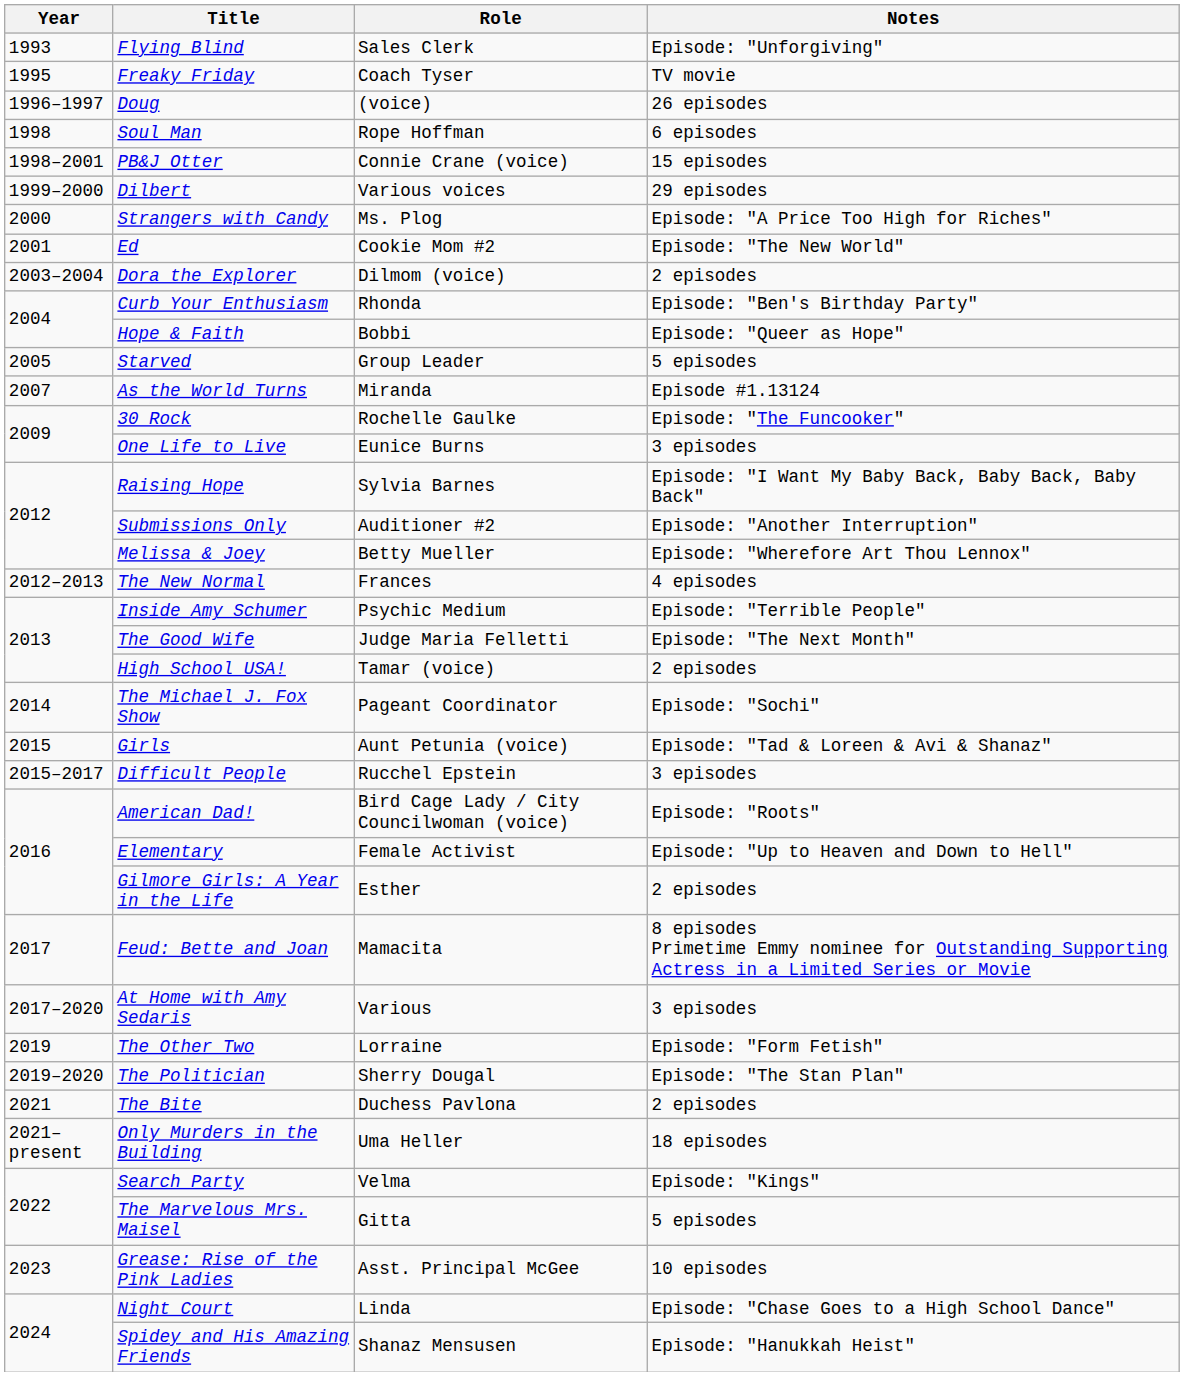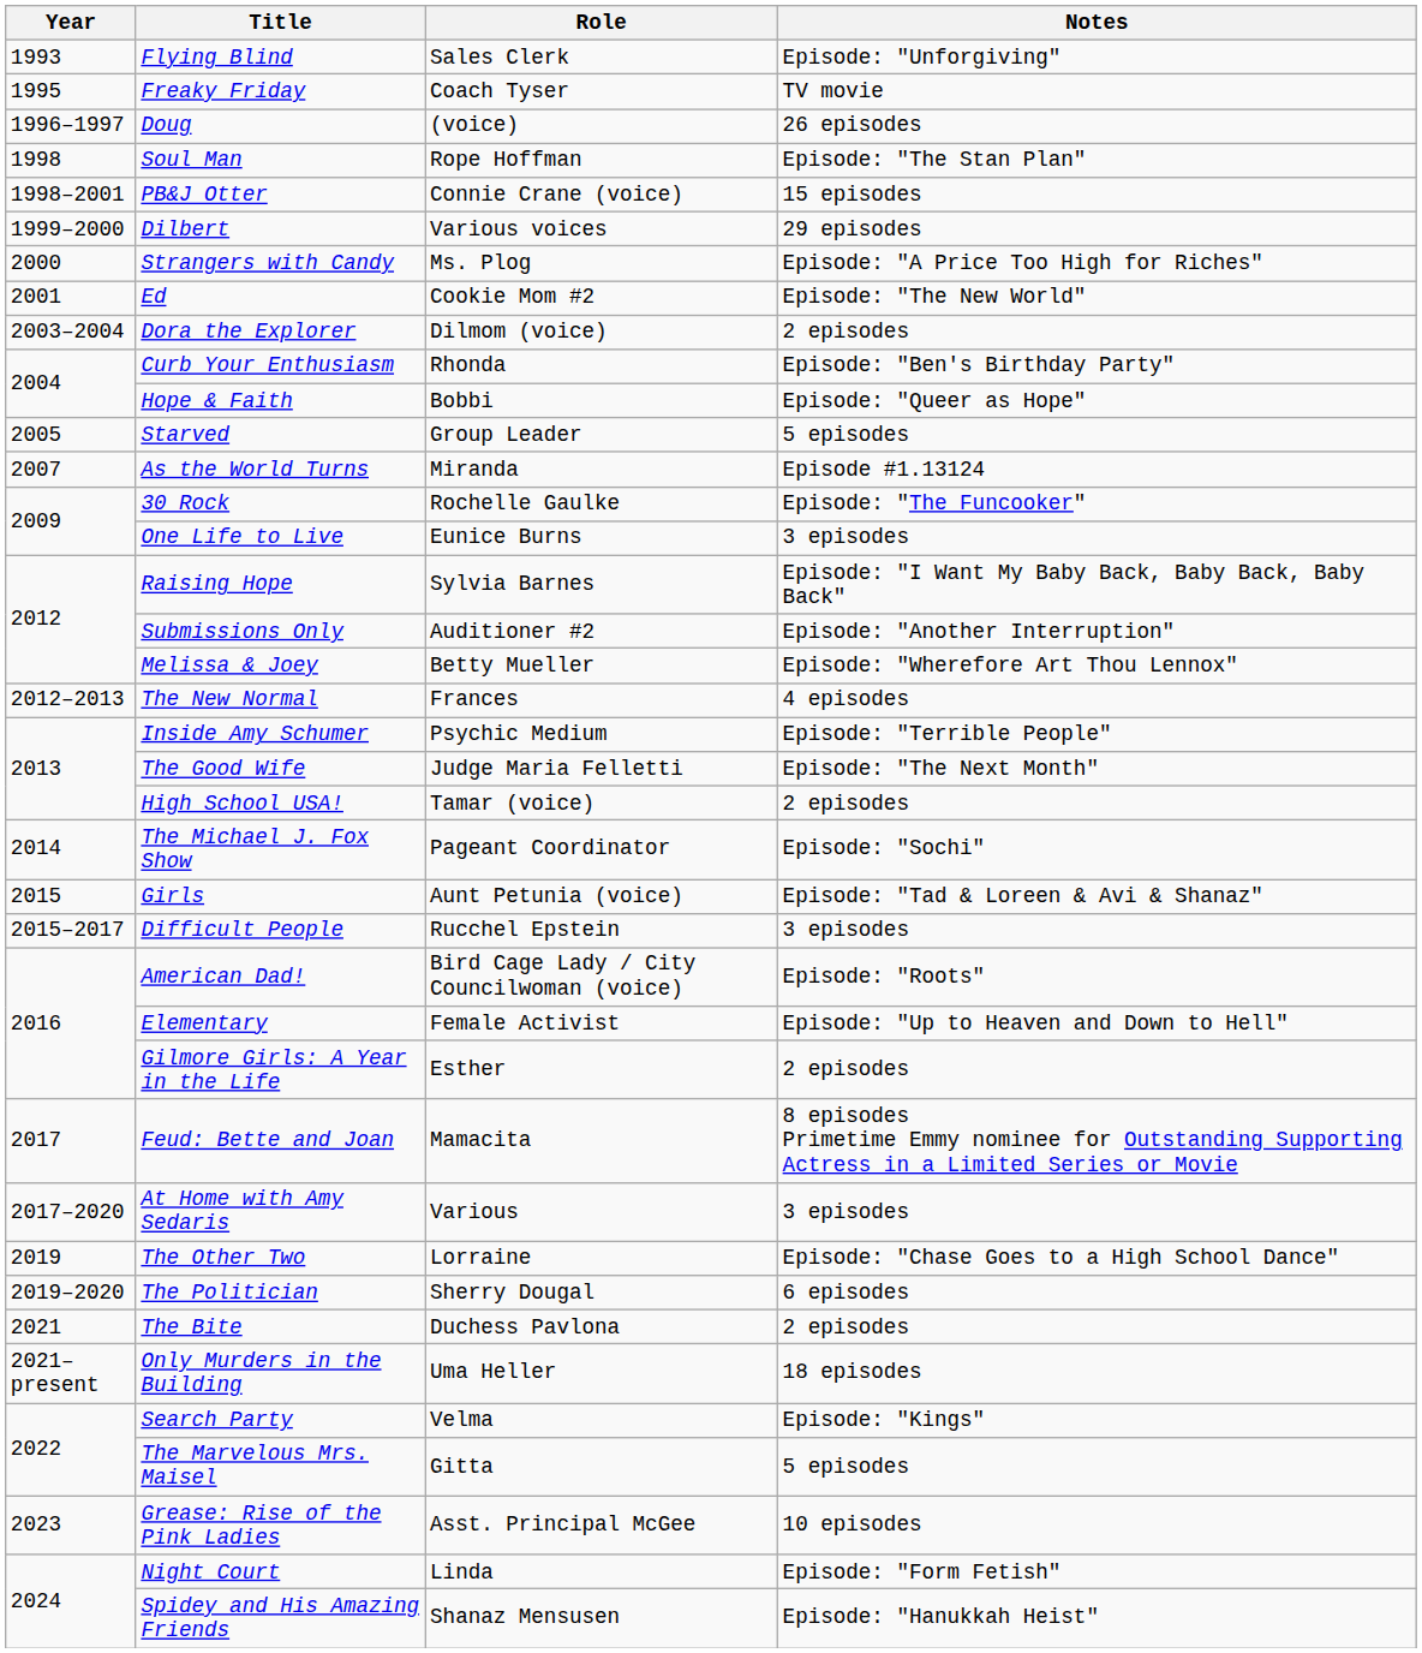Soul Man | Notes: 6 episodes -> Episode: "The Stan Plan"
The Other Two | Notes: Episode: "Form Fetish" -> Episode: "Chase Goes to a High School Dance"
The Politician | Notes: Episode: "The Stan Plan" -> 6 episodes
Night Court | Notes: Episode: "Chase Goes to a High School Dance" -> Episode: "Form Fetish"
